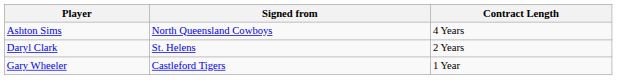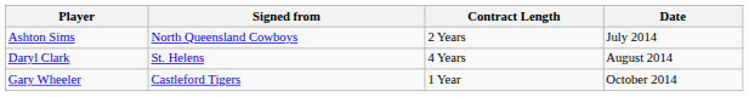+ column: Date | July 2014 | August 2014 | October 2014
Ashton Sims | Contract Length: 4 Years -> 2 Years
Daryl Clark | Contract Length: 2 Years -> 4 Years
